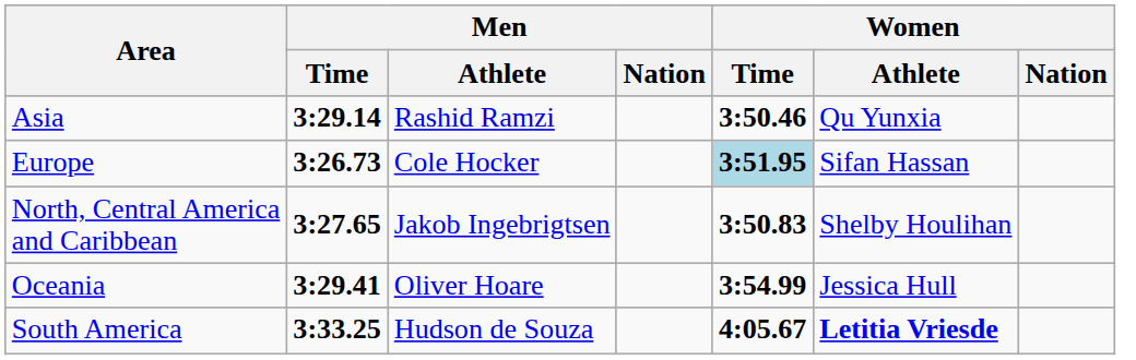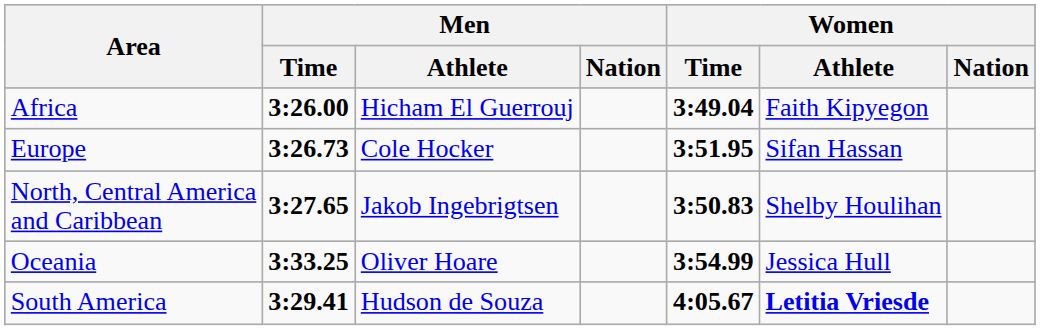+ row: Africa | 3:26.00 | Hicham El Guerrouj | 3:49.04 | Faith Kipyegon
- row: Asia | 3:29.14 | Rashid Ramzi | 3:50.46 | Qu Yunxia
Europe | Women / Time: lightblue background -> no background
Oceania | Men / Time: 3:29.41 -> 3:33.25
South America | Men / Time: 3:33.25 -> 3:29.41
